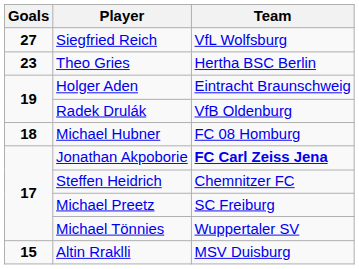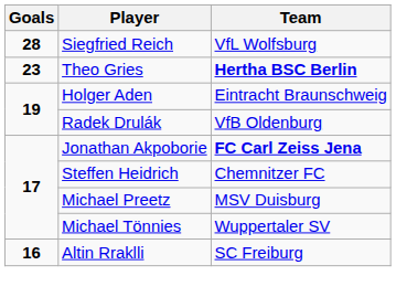Siegfried Reich | Goals: 27 -> 28
Theo Gries | Team: normal -> bold
- row: 18 | Michael Hubner | FC 08 Homburg
Michael Preetz | Team: SC Freiburg -> MSV Duisburg
Altin Rraklli | Goals: 15 -> 16
Altin Rraklli | Team: MSV Duisburg -> SC Freiburg
